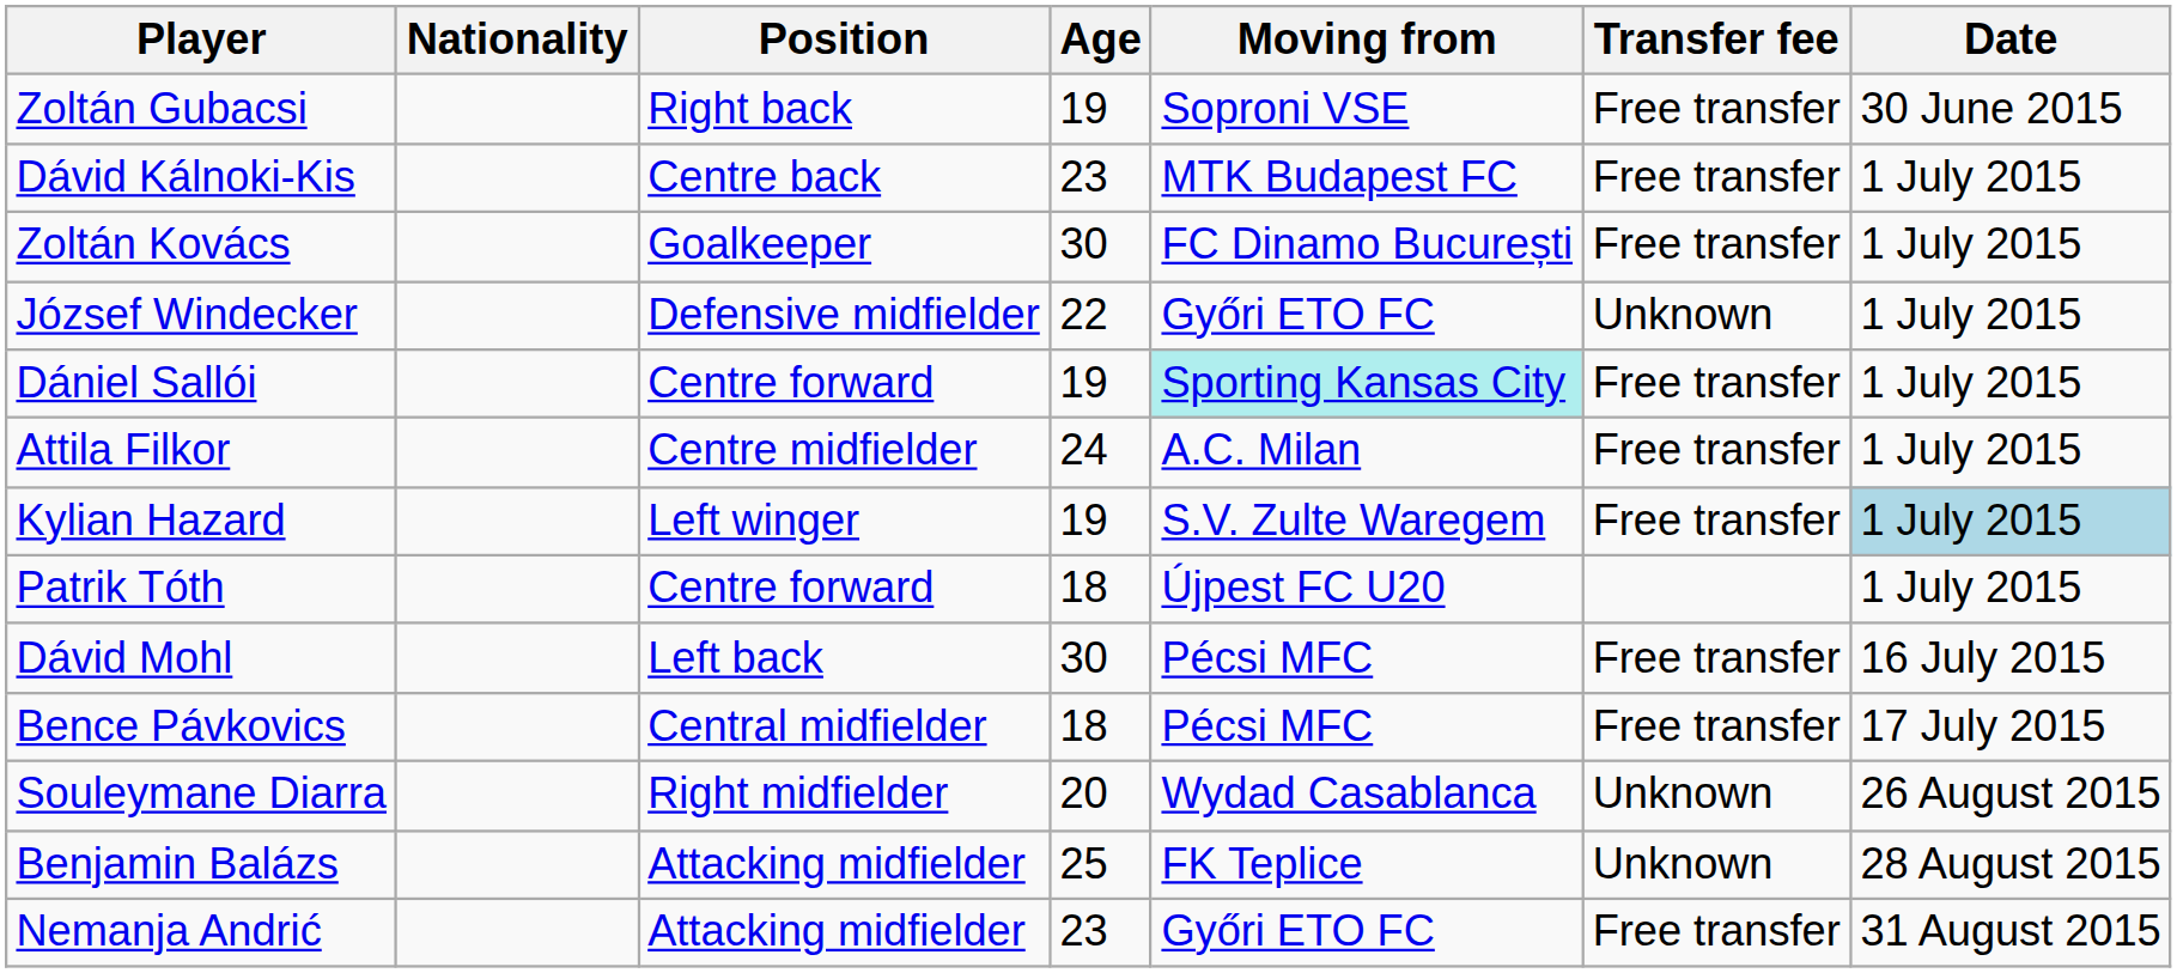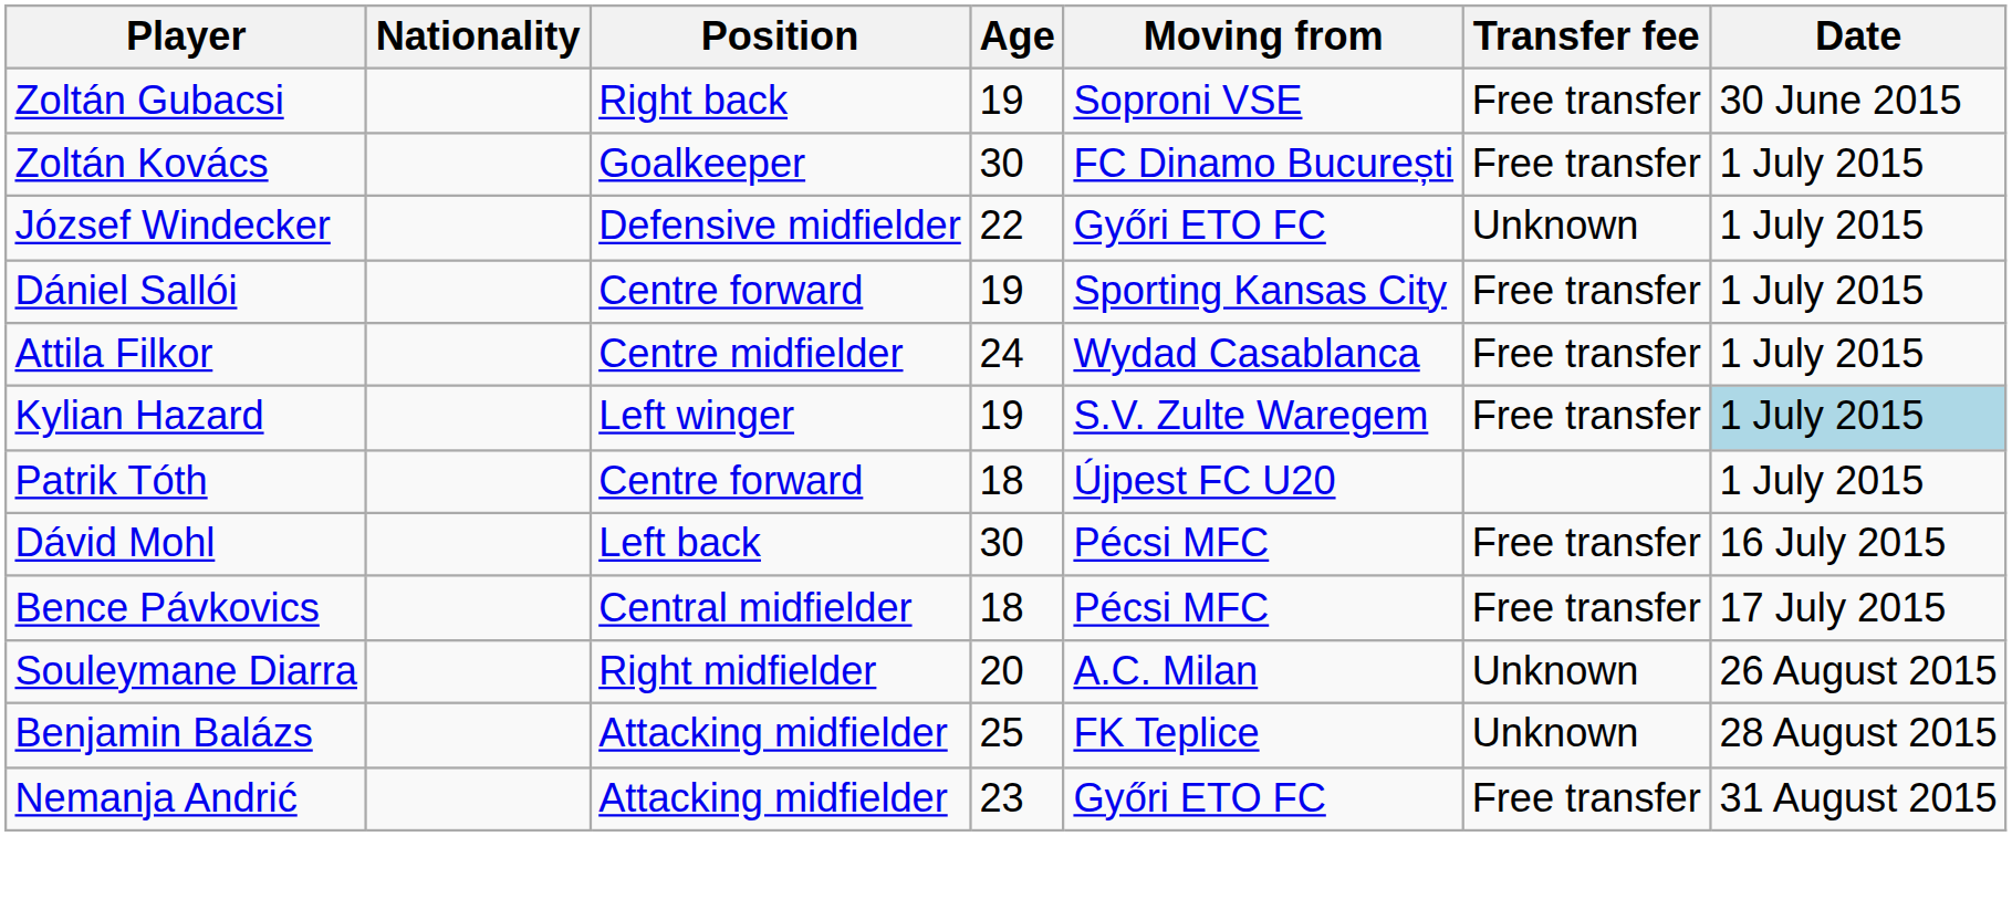- row: Dávid Kálnoki-Kis | Centre back | 23 | MTK Budapest FC | Free transfer | 1 July 2015
Dániel Sallói | Moving from: paleturquoise background -> no background
Attila Filkor | Moving from: A.C. Milan -> Wydad Casablanca
Souleymane Diarra | Moving from: Wydad Casablanca -> A.C. Milan
